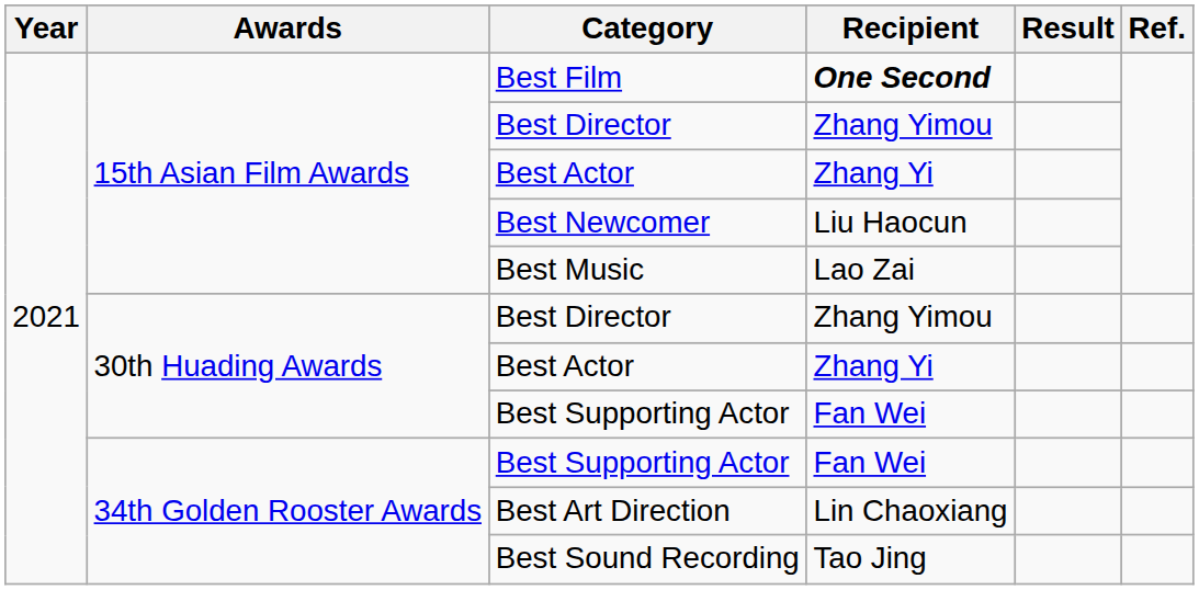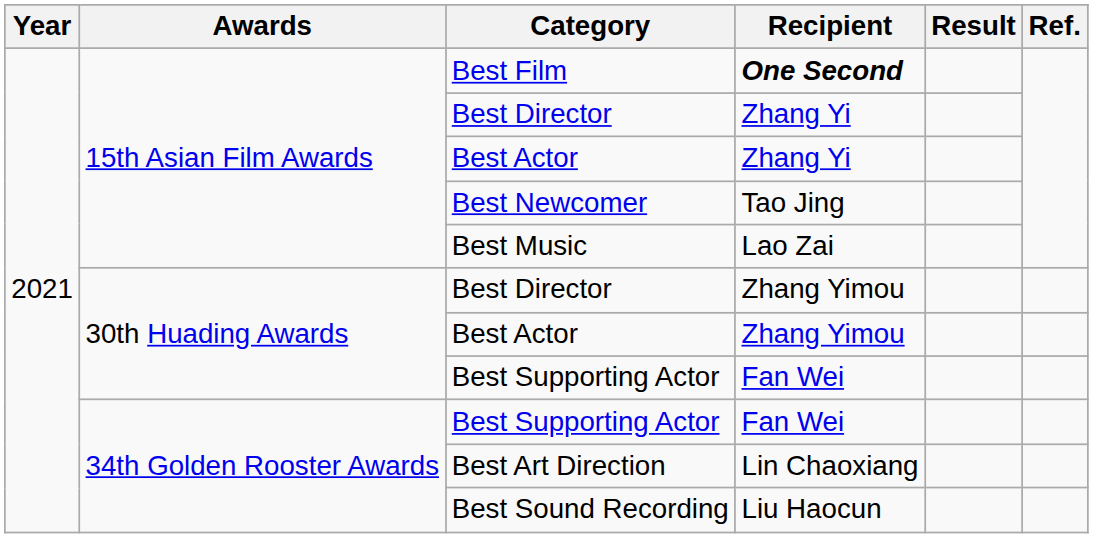15th Asian Film Awards / Best Director | Recipient: Zhang Yimou -> Zhang Yi
Best Newcomer | Recipient: Liu Haocun -> Tao Jing
30th Huading Awards / Best Actor | Recipient: Zhang Yi -> Zhang Yimou
Best Sound Recording | Recipient: Tao Jing -> Liu Haocun
